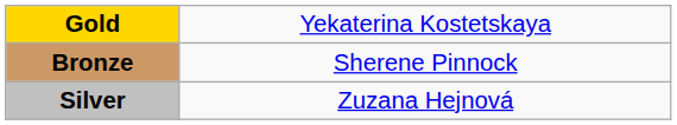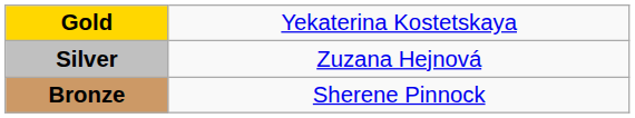rows swapped: Silver <-> Bronze
